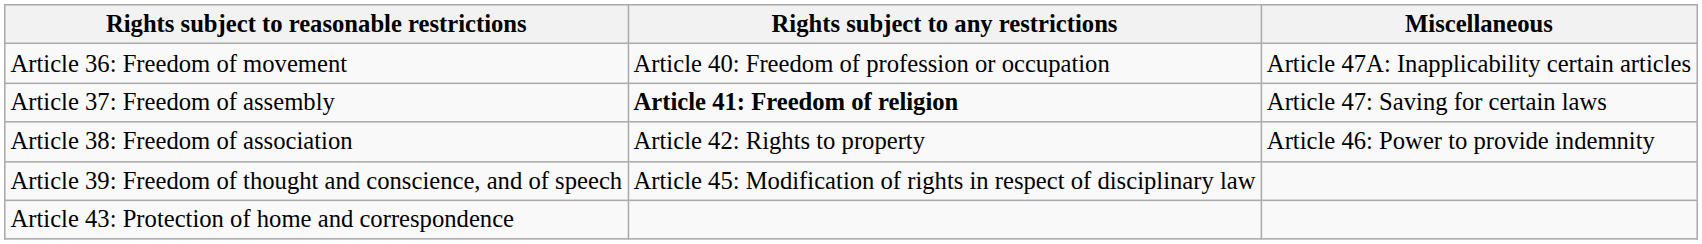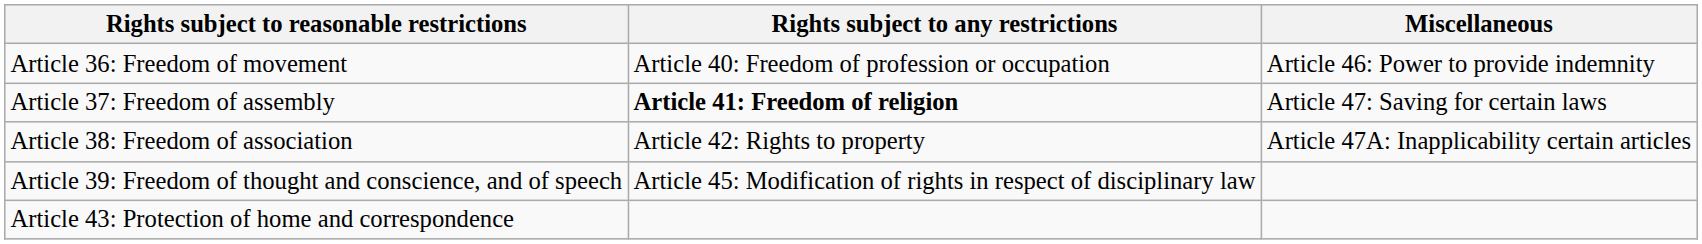Article 36: Freedom of movement | Miscellaneous: Article 47A: Inapplicability certain articles -> Article 46: Power to provide indemnity
Article 38: Freedom of association | Miscellaneous: Article 46: Power to provide indemnity -> Article 47A: Inapplicability certain articles
